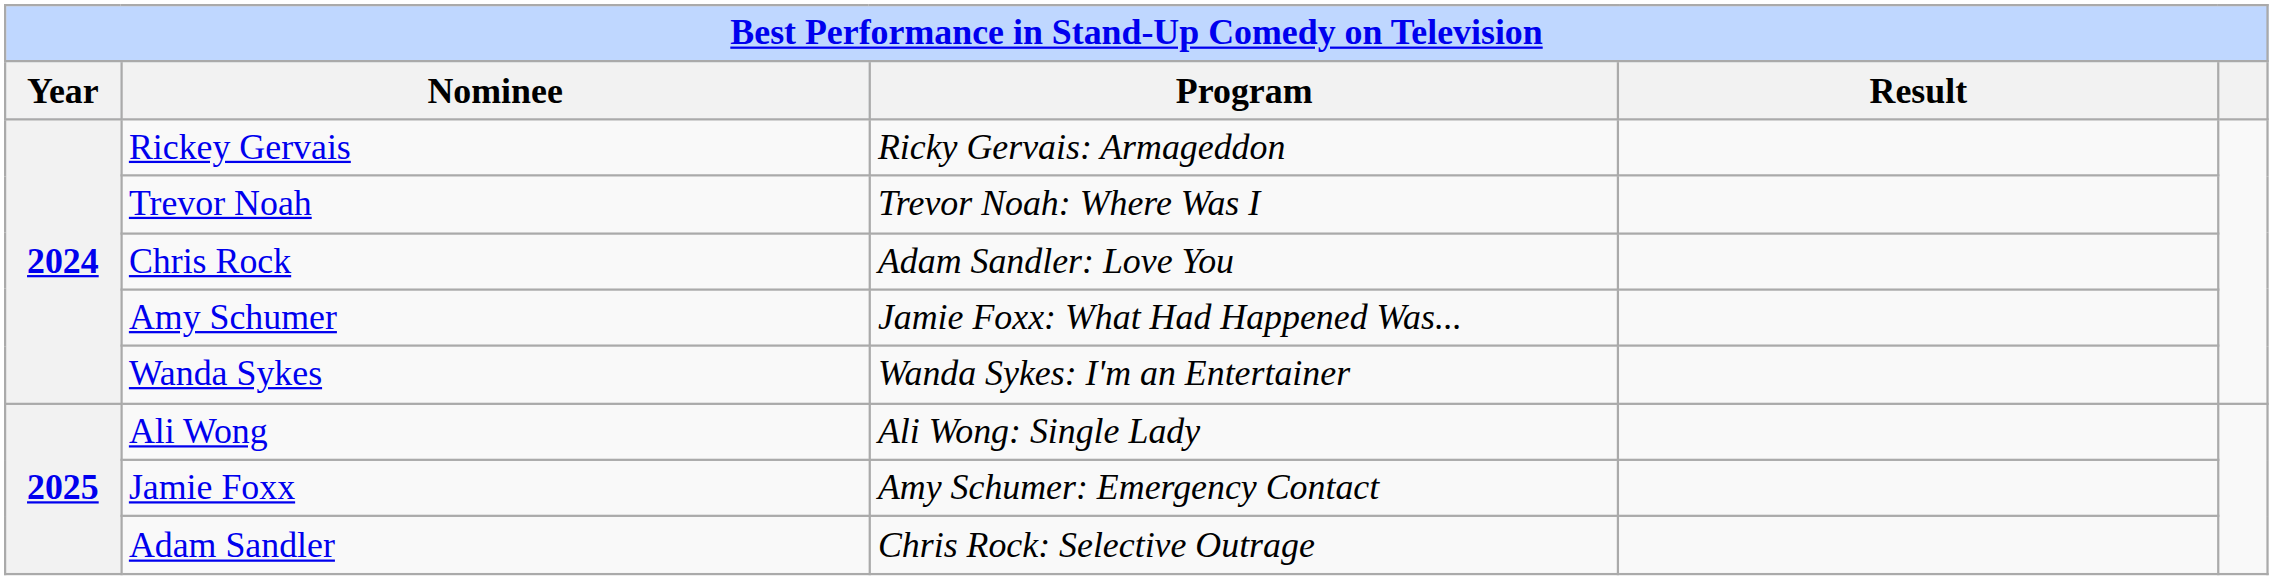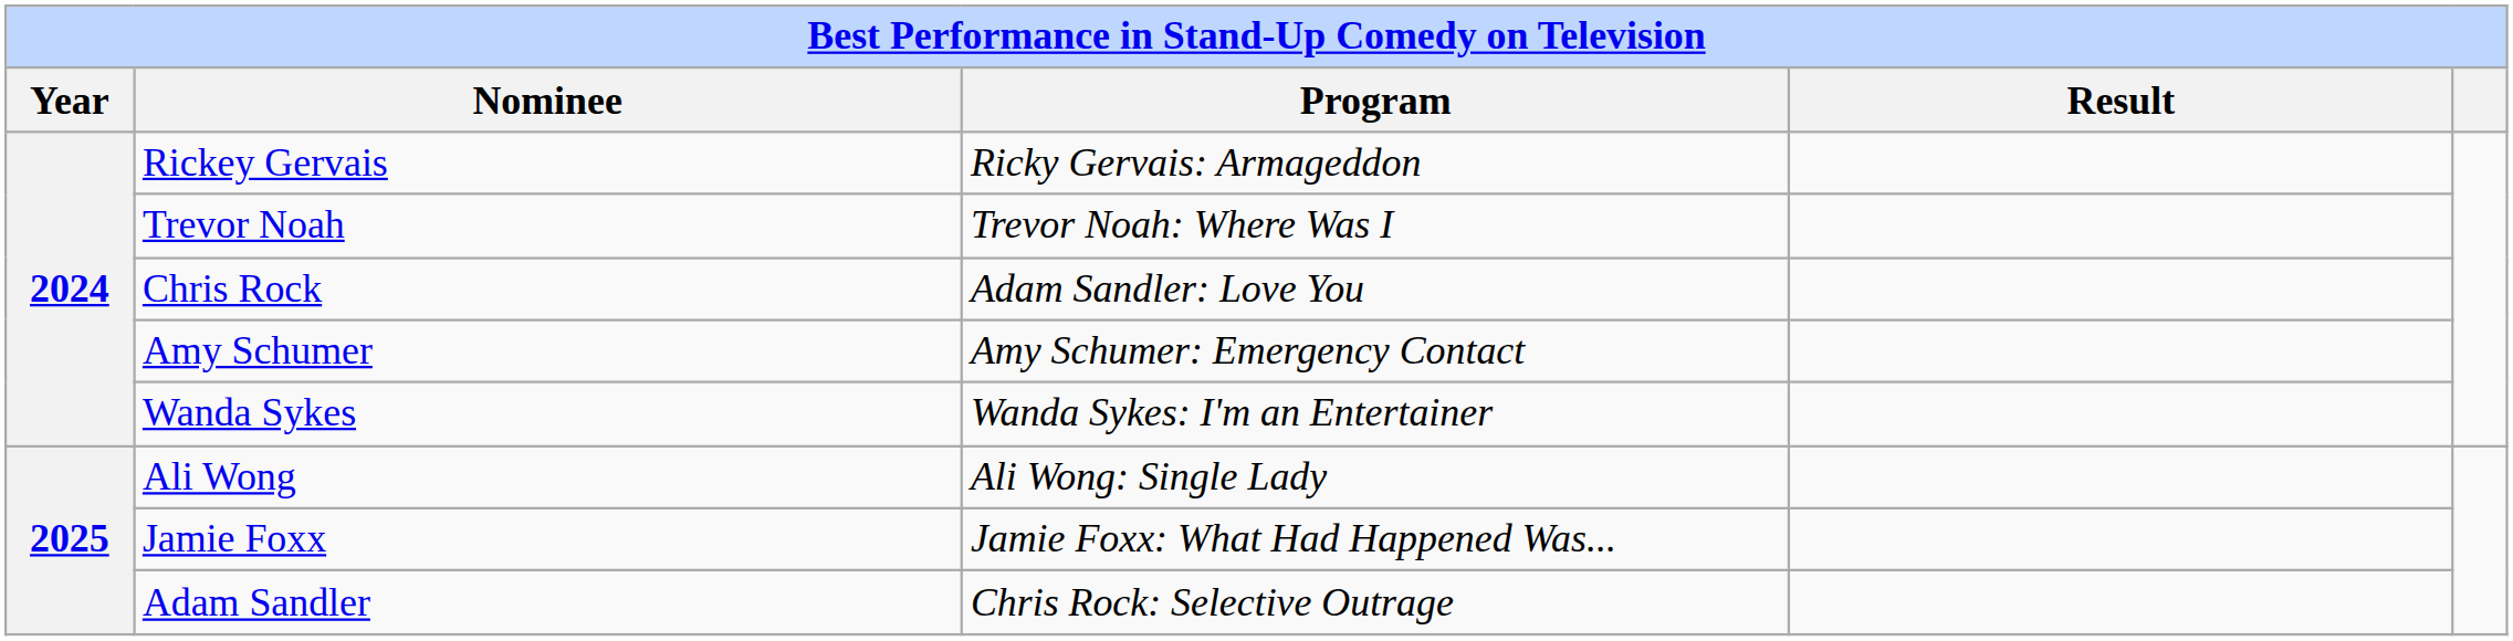Amy Schumer | Program: Jamie Foxx: What Had Happened Was... -> Amy Schumer: Emergency Contact
Jamie Foxx | Program: Amy Schumer: Emergency Contact -> Jamie Foxx: What Had Happened Was...
